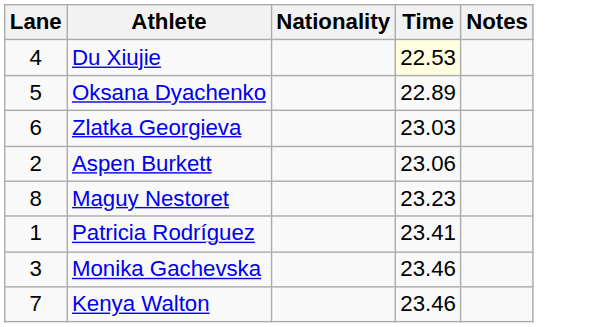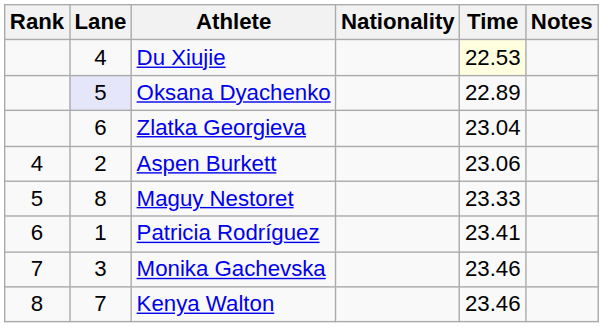+ column: Rank | 4 | 5 | 6 | 7 | 8
Oksana Dyachenko | Lane: no background -> lavender background
Zlatka Georgieva | Time: 23.03 -> 23.04
Maguy Nestoret | Time: 23.23 -> 23.33
